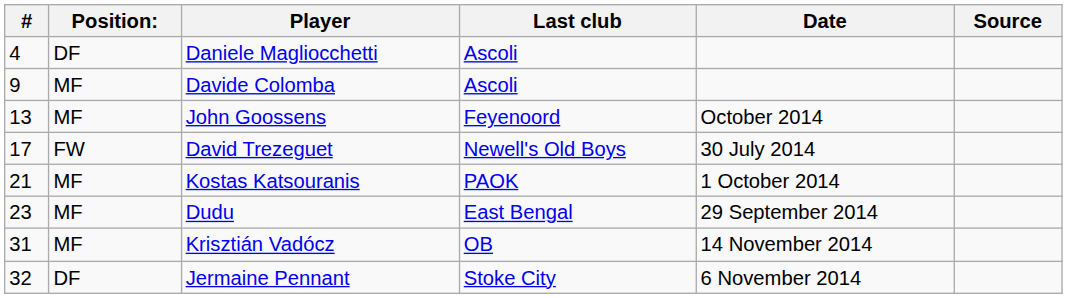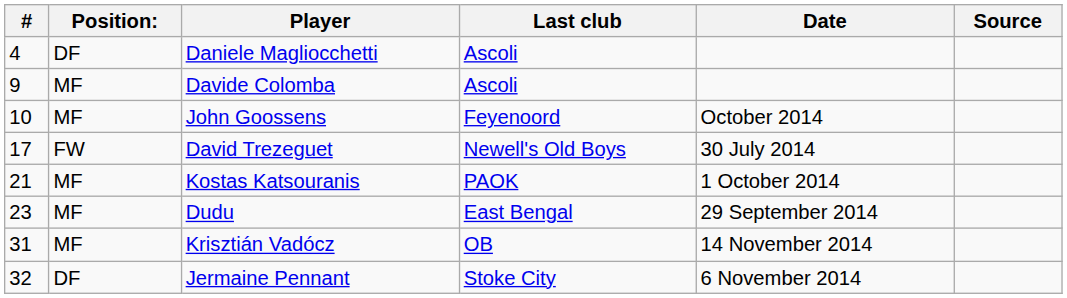John Goossens | #: 13 -> 10
